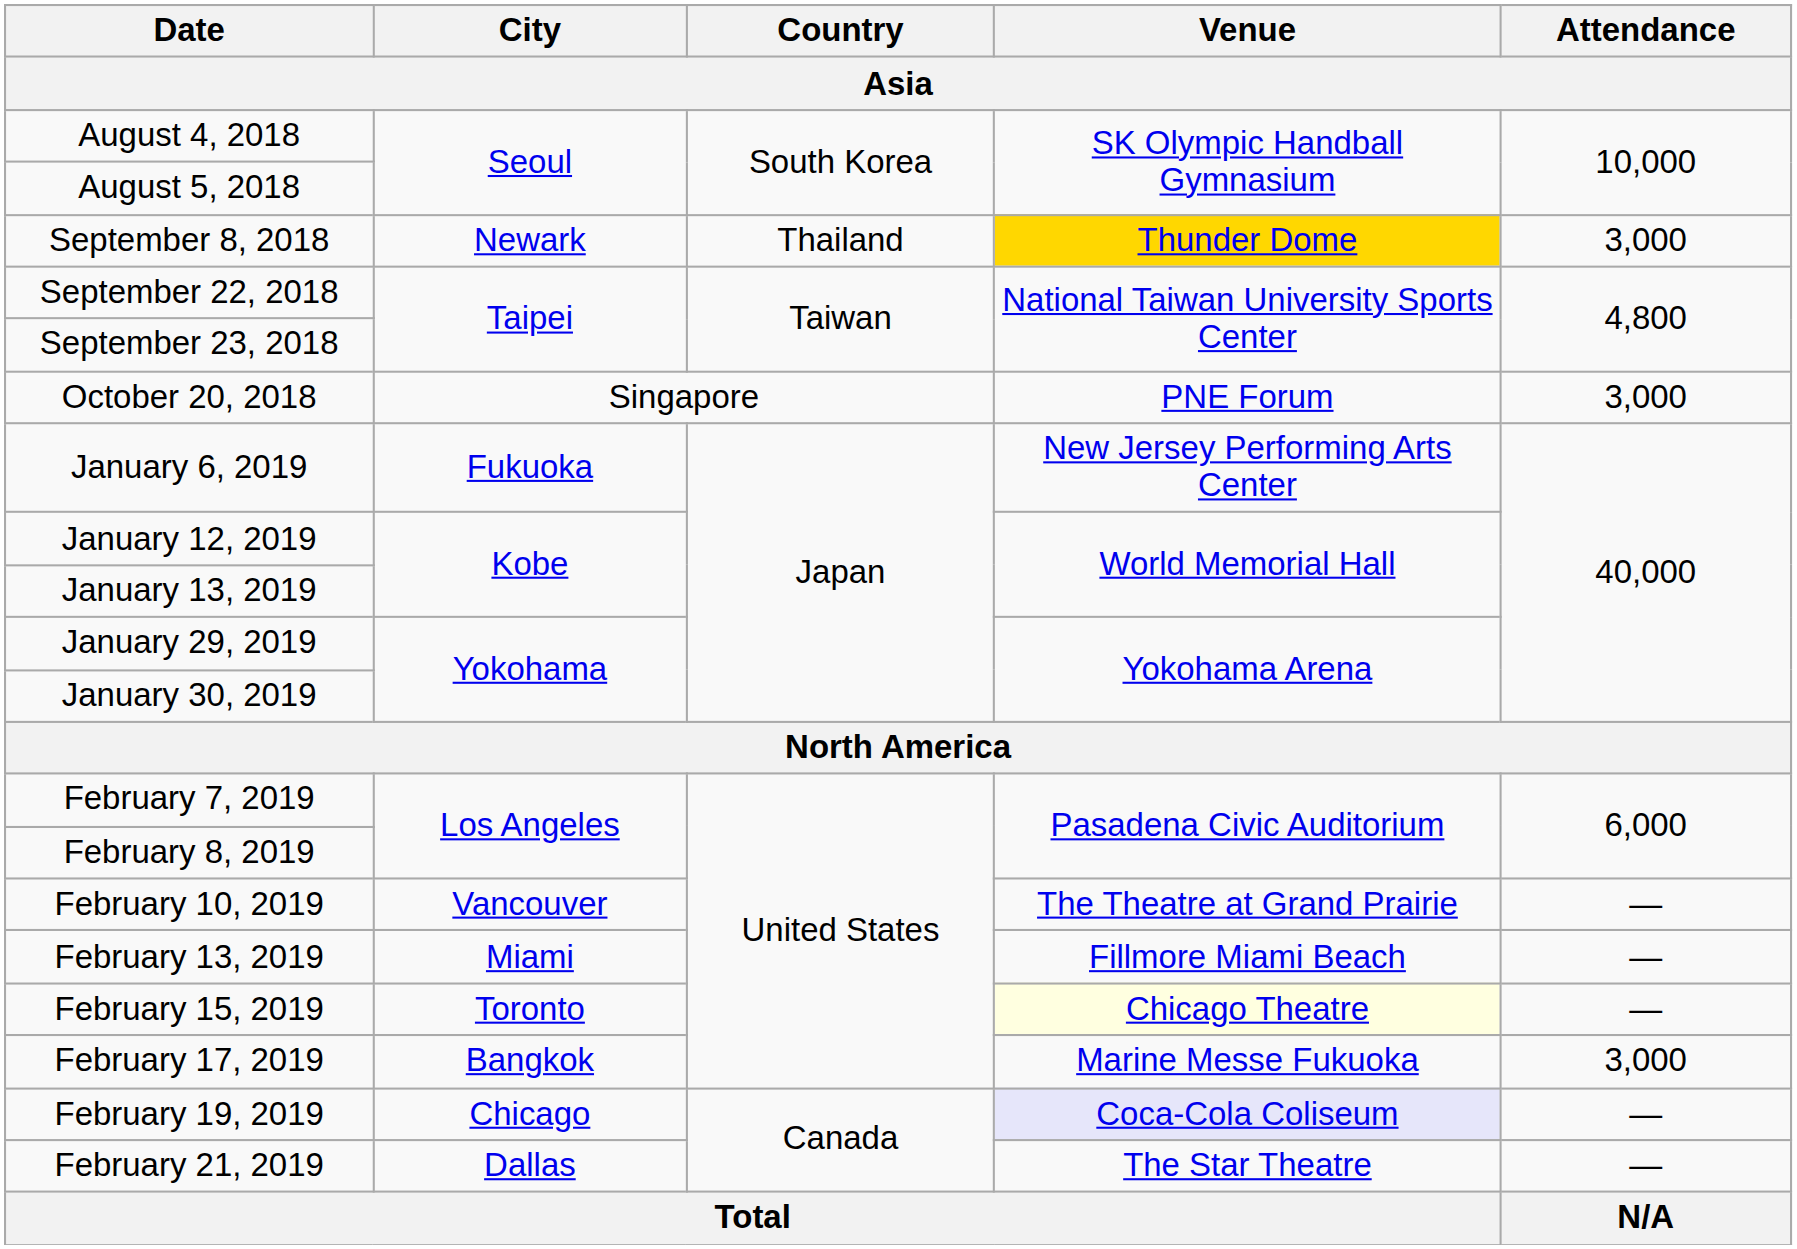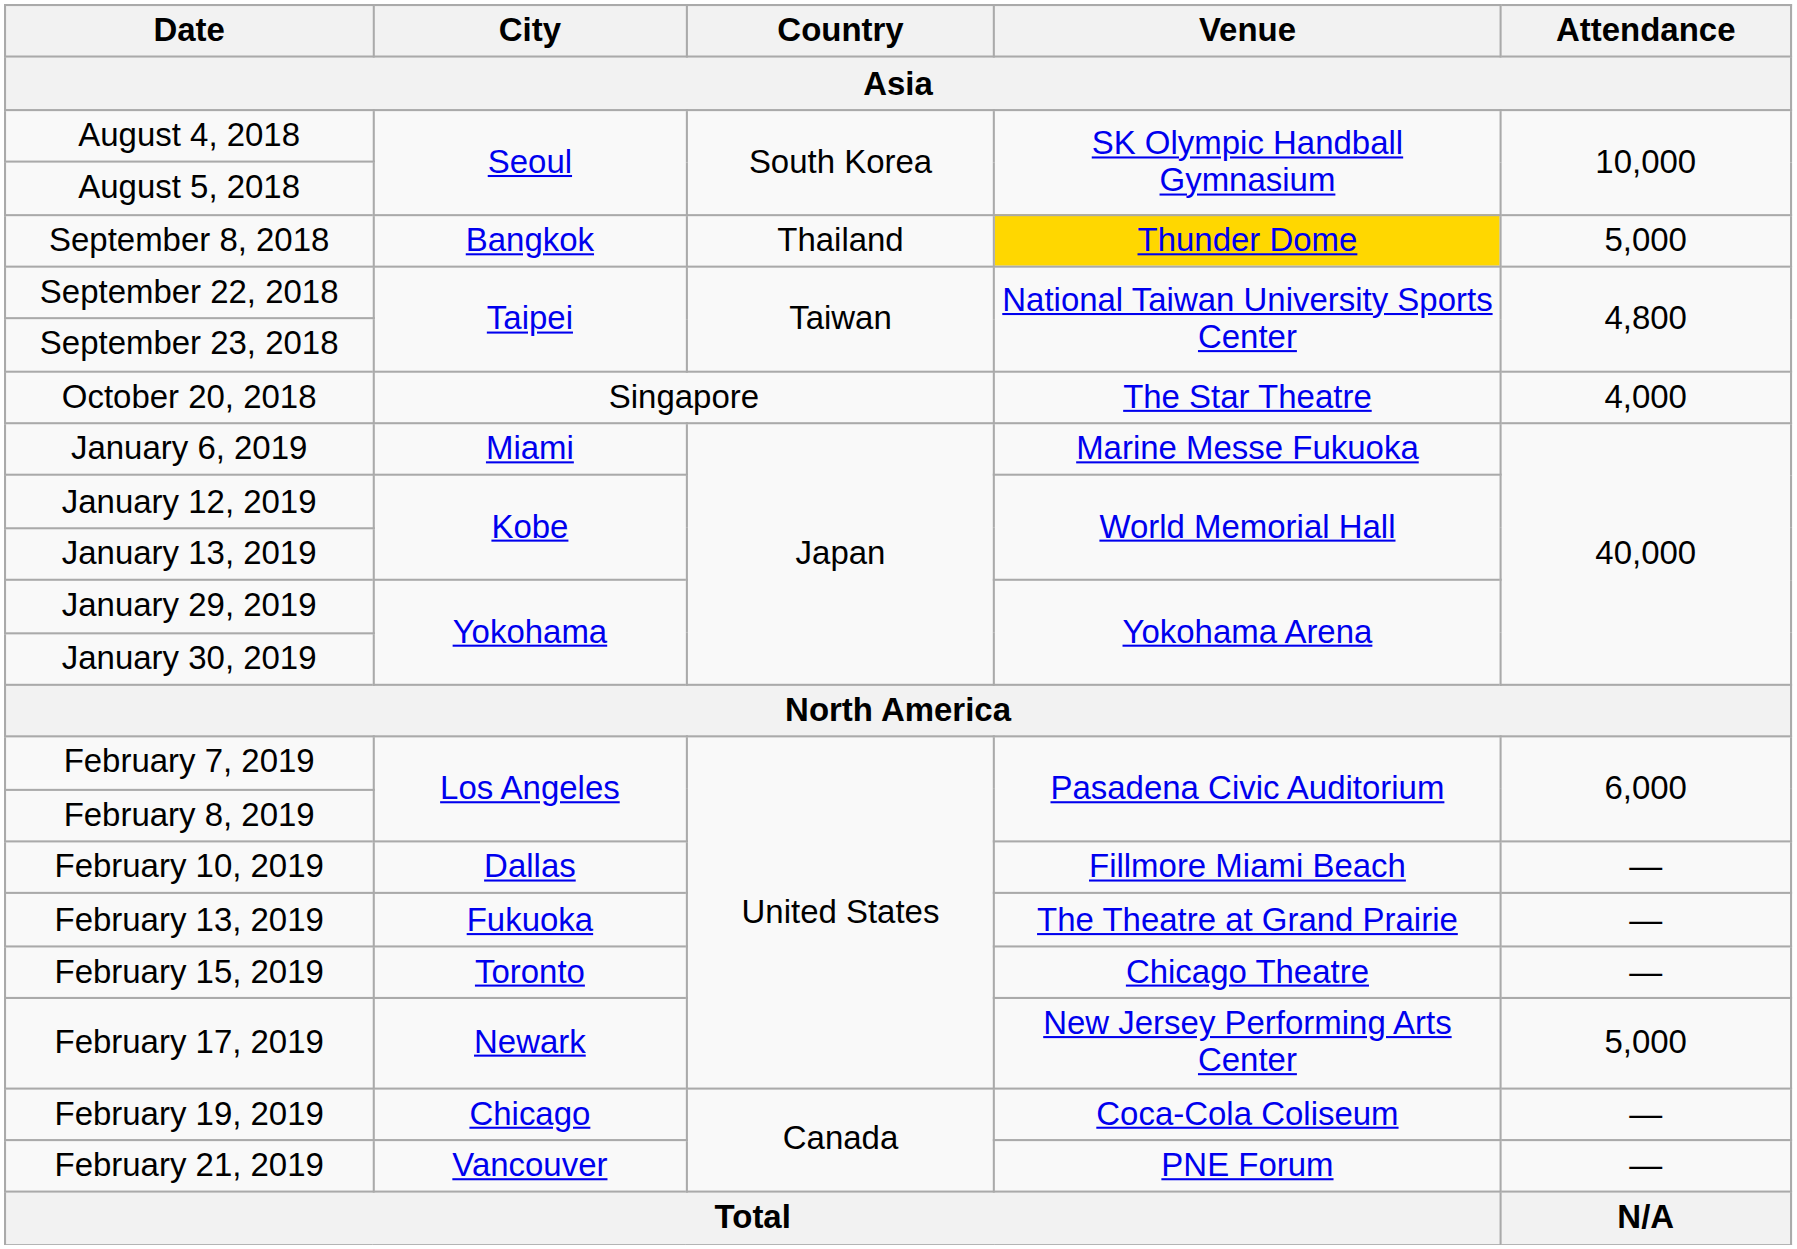September 8, 2018 | City: Newark -> Bangkok
September 8, 2018 | Attendance: 3,000 -> 5,000
October 20, 2018 | Venue: PNE Forum -> The Star Theatre
October 20, 2018 | Attendance: 3,000 -> 4,000
January 6, 2019 | City: Fukuoka -> Miami
January 6, 2019 | Venue: New Jersey Performing Arts Center -> Marine Messe Fukuoka
February 10, 2019 | City: Vancouver -> Dallas
February 10, 2019 | Venue: The Theatre at Grand Prairie -> Fillmore Miami Beach
February 13, 2019 | City: Miami -> Fukuoka
February 13, 2019 | Venue: Fillmore Miami Beach -> The Theatre at Grand Prairie
February 15, 2019 | Venue: lightyellow background -> no background
February 17, 2019 | City: Bangkok -> Newark
February 17, 2019 | Venue: Marine Messe Fukuoka -> New Jersey Performing Arts Center
February 17, 2019 | Attendance: 3,000 -> 5,000
February 19, 2019 | Venue: lavender background -> no background
February 21, 2019 | City: Dallas -> Vancouver
February 21, 2019 | Venue: The Star Theatre -> PNE Forum
